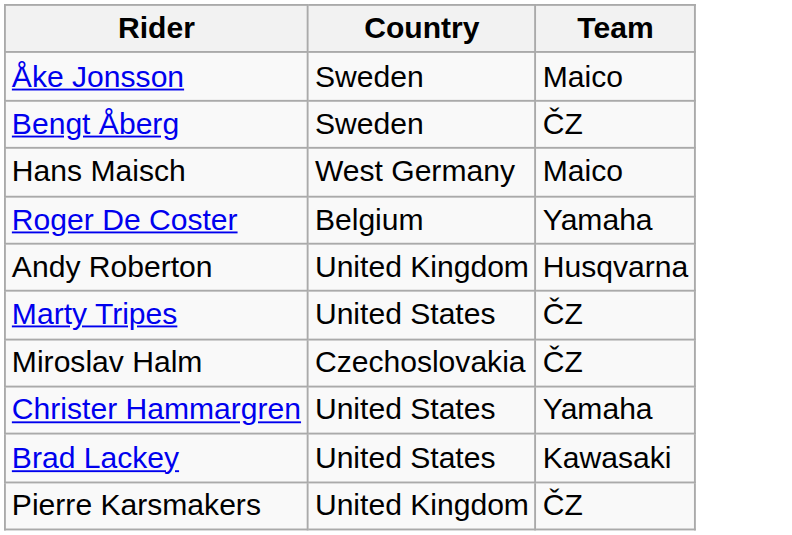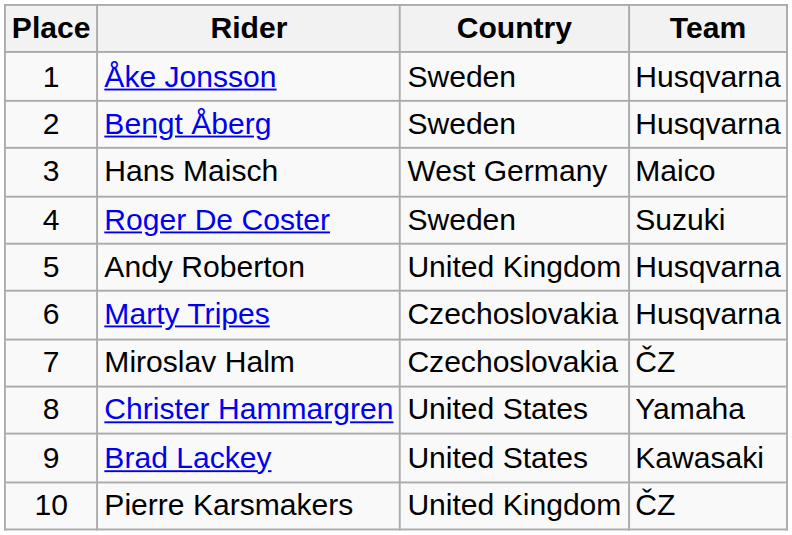+ column: Place | 1 | 2 | 3 | 4 | 5 | 6 | 7 | 8 | 9 | 10
Åke Jonsson | Team: Maico -> Husqvarna
Bengt Åberg | Team: ČZ -> Husqvarna
Roger De Coster | Country: Belgium -> Sweden
Roger De Coster | Team: Yamaha -> Suzuki
Marty Tripes | Country: United States -> Czechoslovakia
Marty Tripes | Team: ČZ -> Husqvarna
